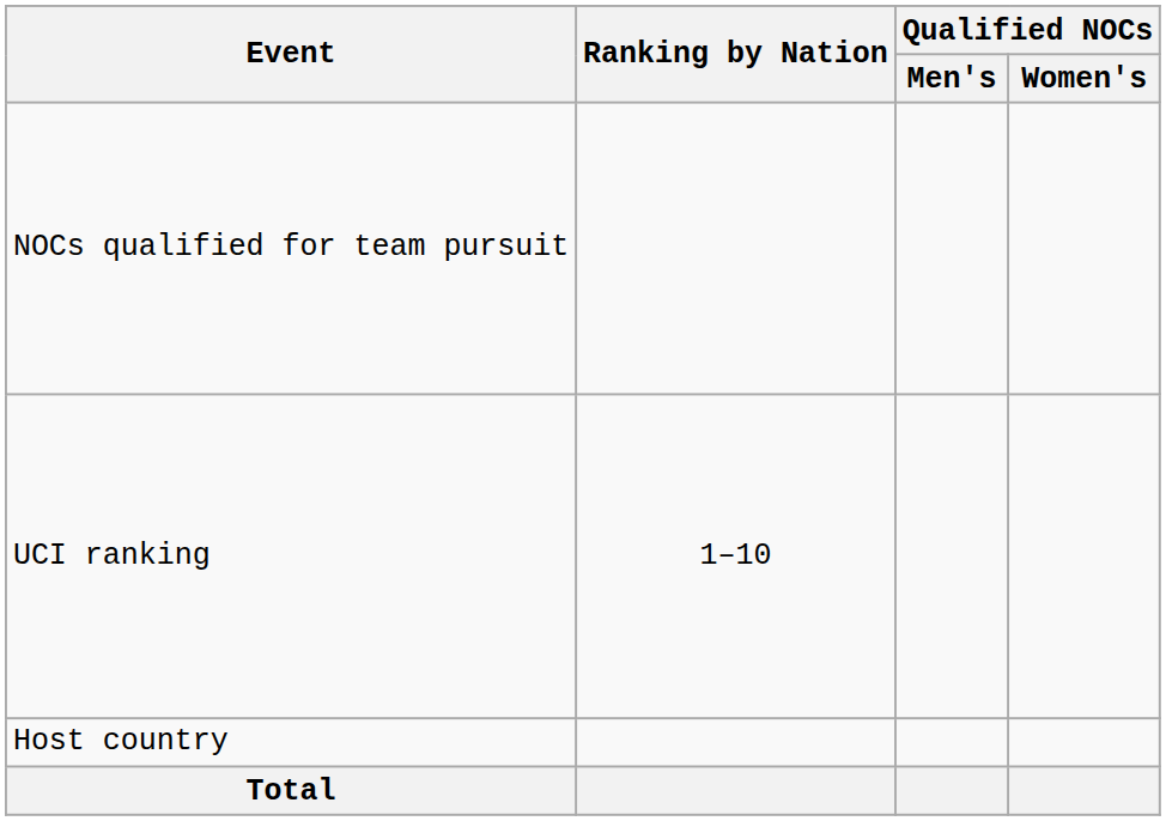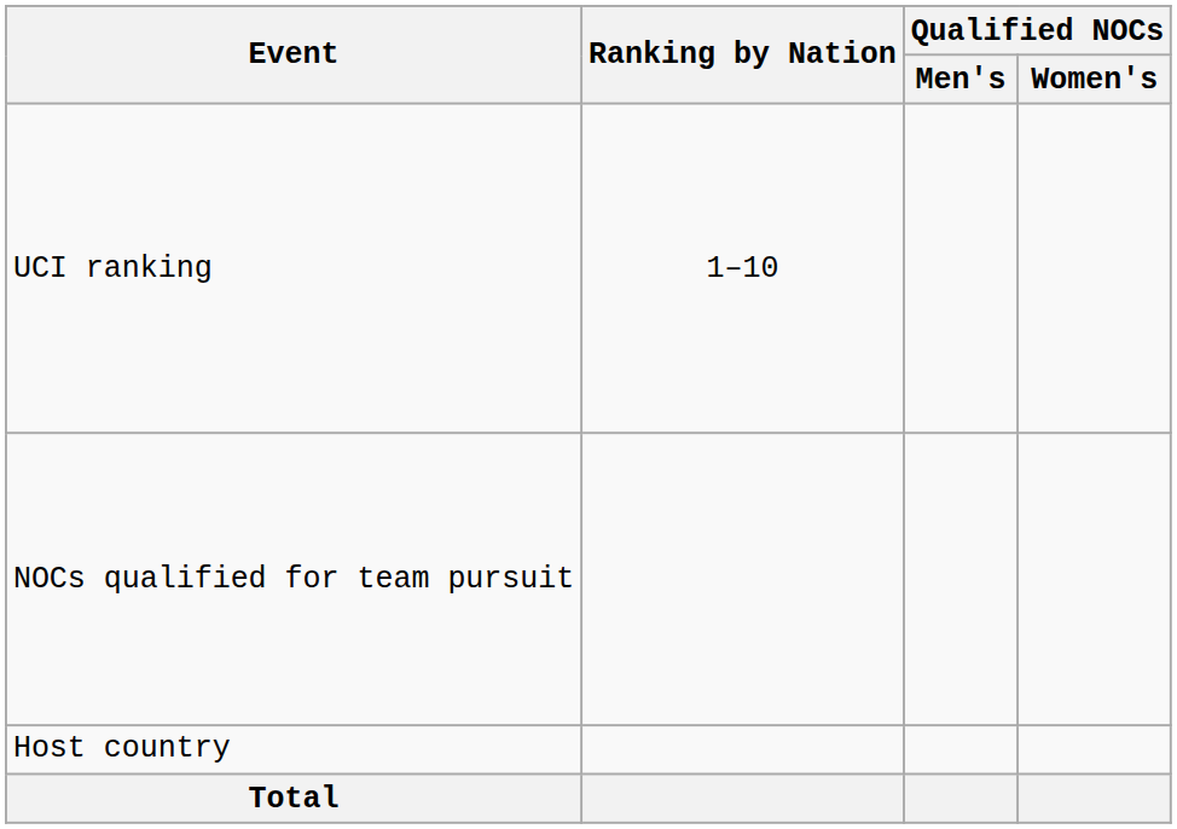rows swapped: NOCs qualified for team pursuit <-> UCI ranking
